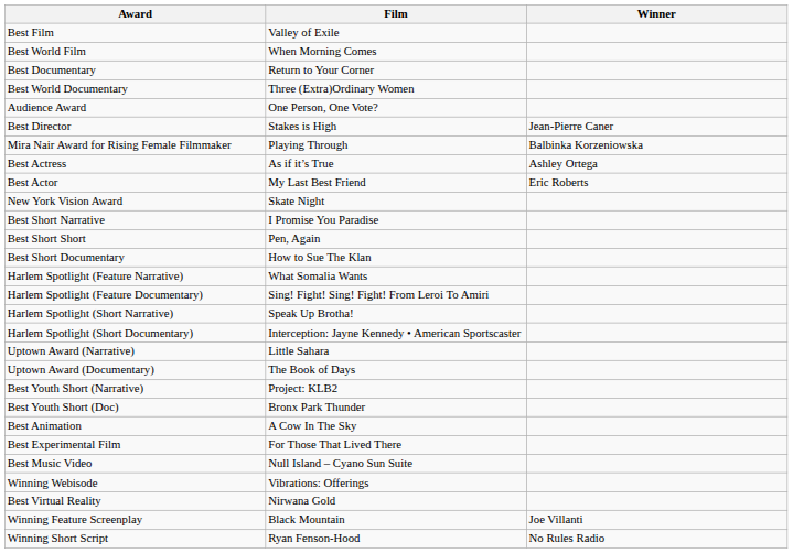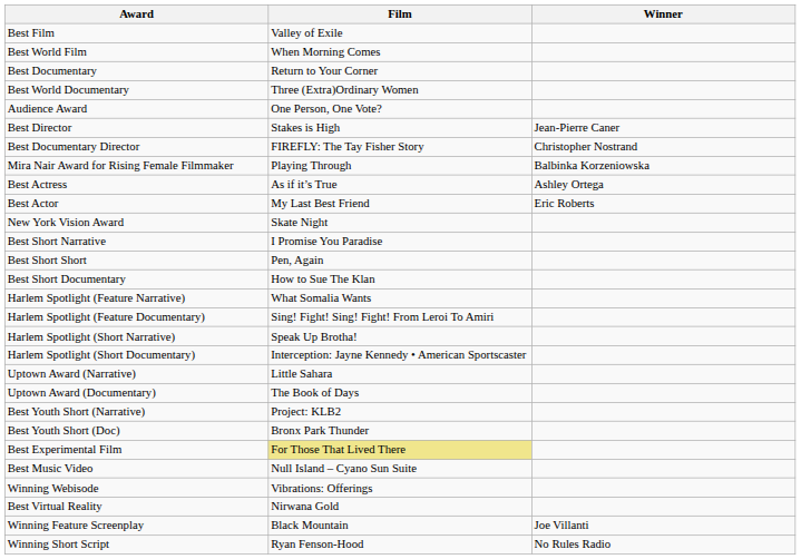+ row: Best Documentary Director | FIREFLY: The Tay Fisher Story | Christopher Nostrand
- row: Best Animation | A Cow In The Sky
Best Experimental Film | Film: no background -> khaki background
